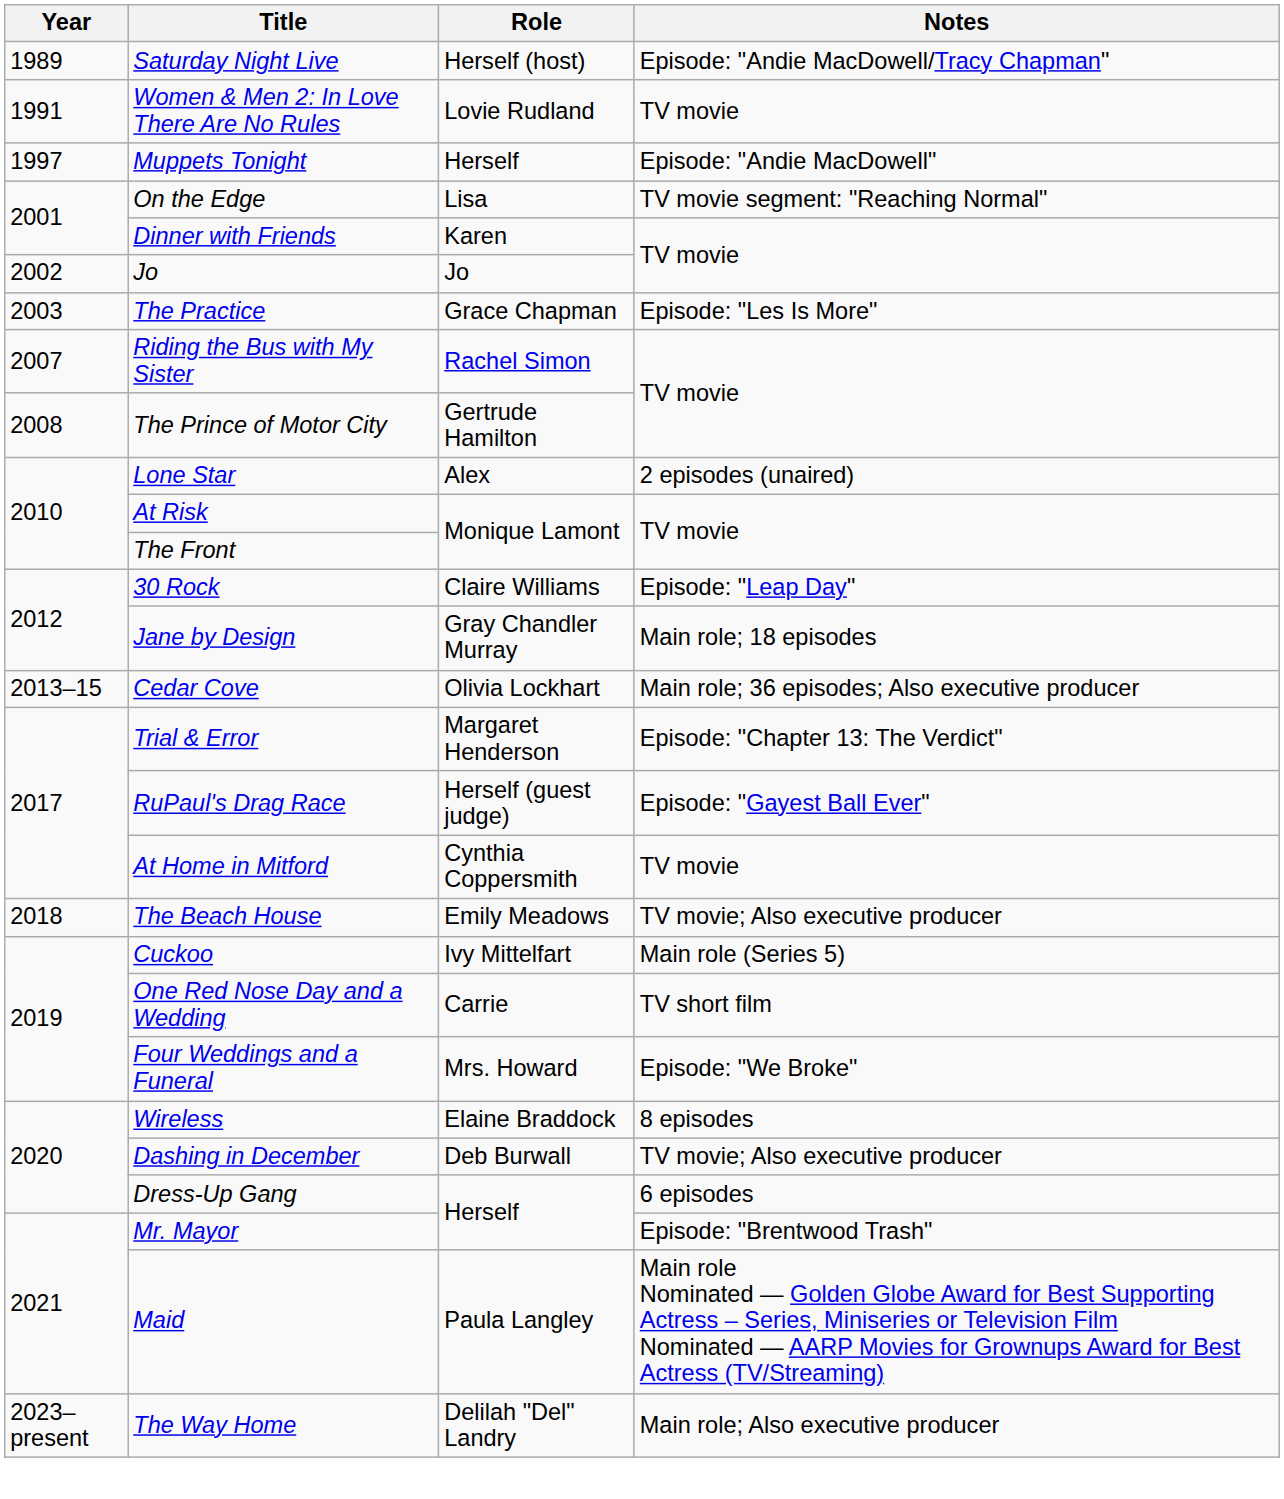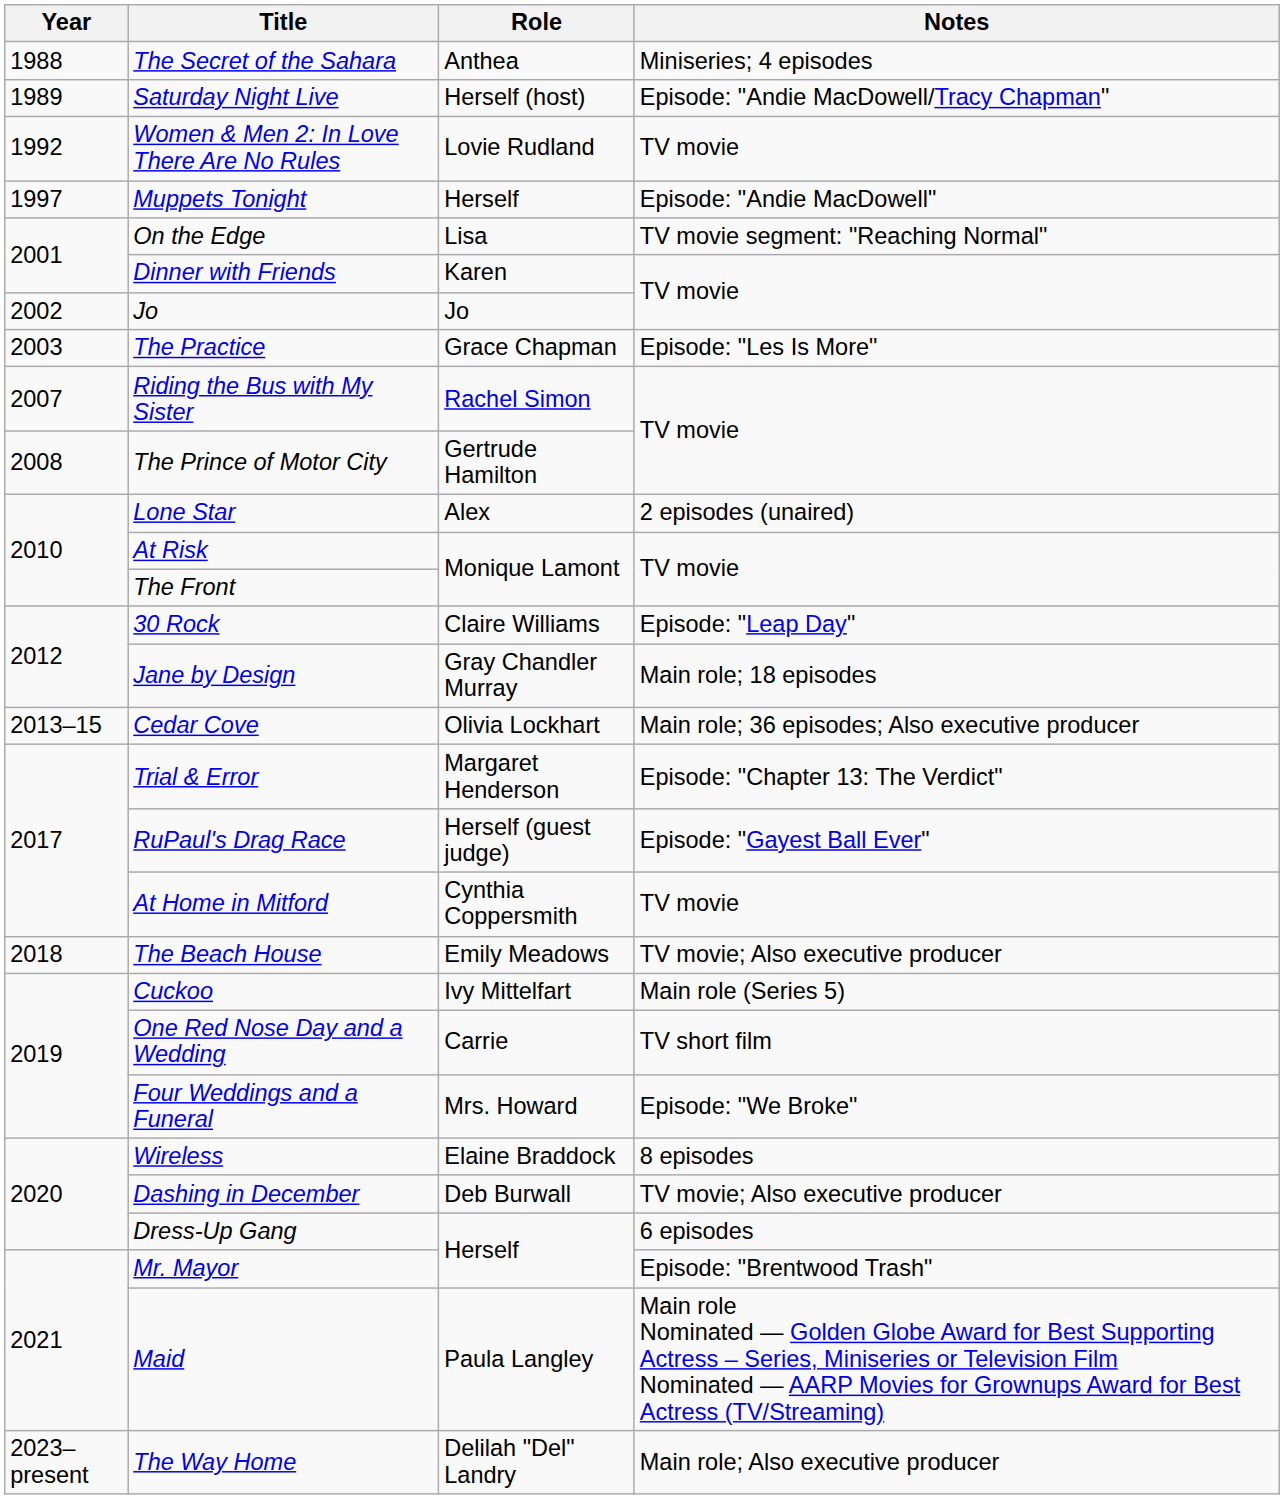+ row: 1988 | The Secret of the Sahara | Anthea | Miniseries; 4 episodes
Women & Men 2: In Love There Are No Rules | Year: 1991 -> 1992
